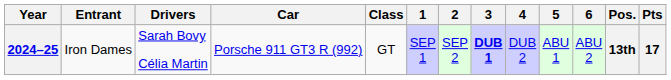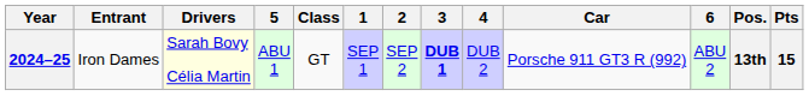columns swapped: Car <-> 5
2024–25 | Drivers: no background -> lightyellow background
2024–25 | Pts: 17 -> 15
